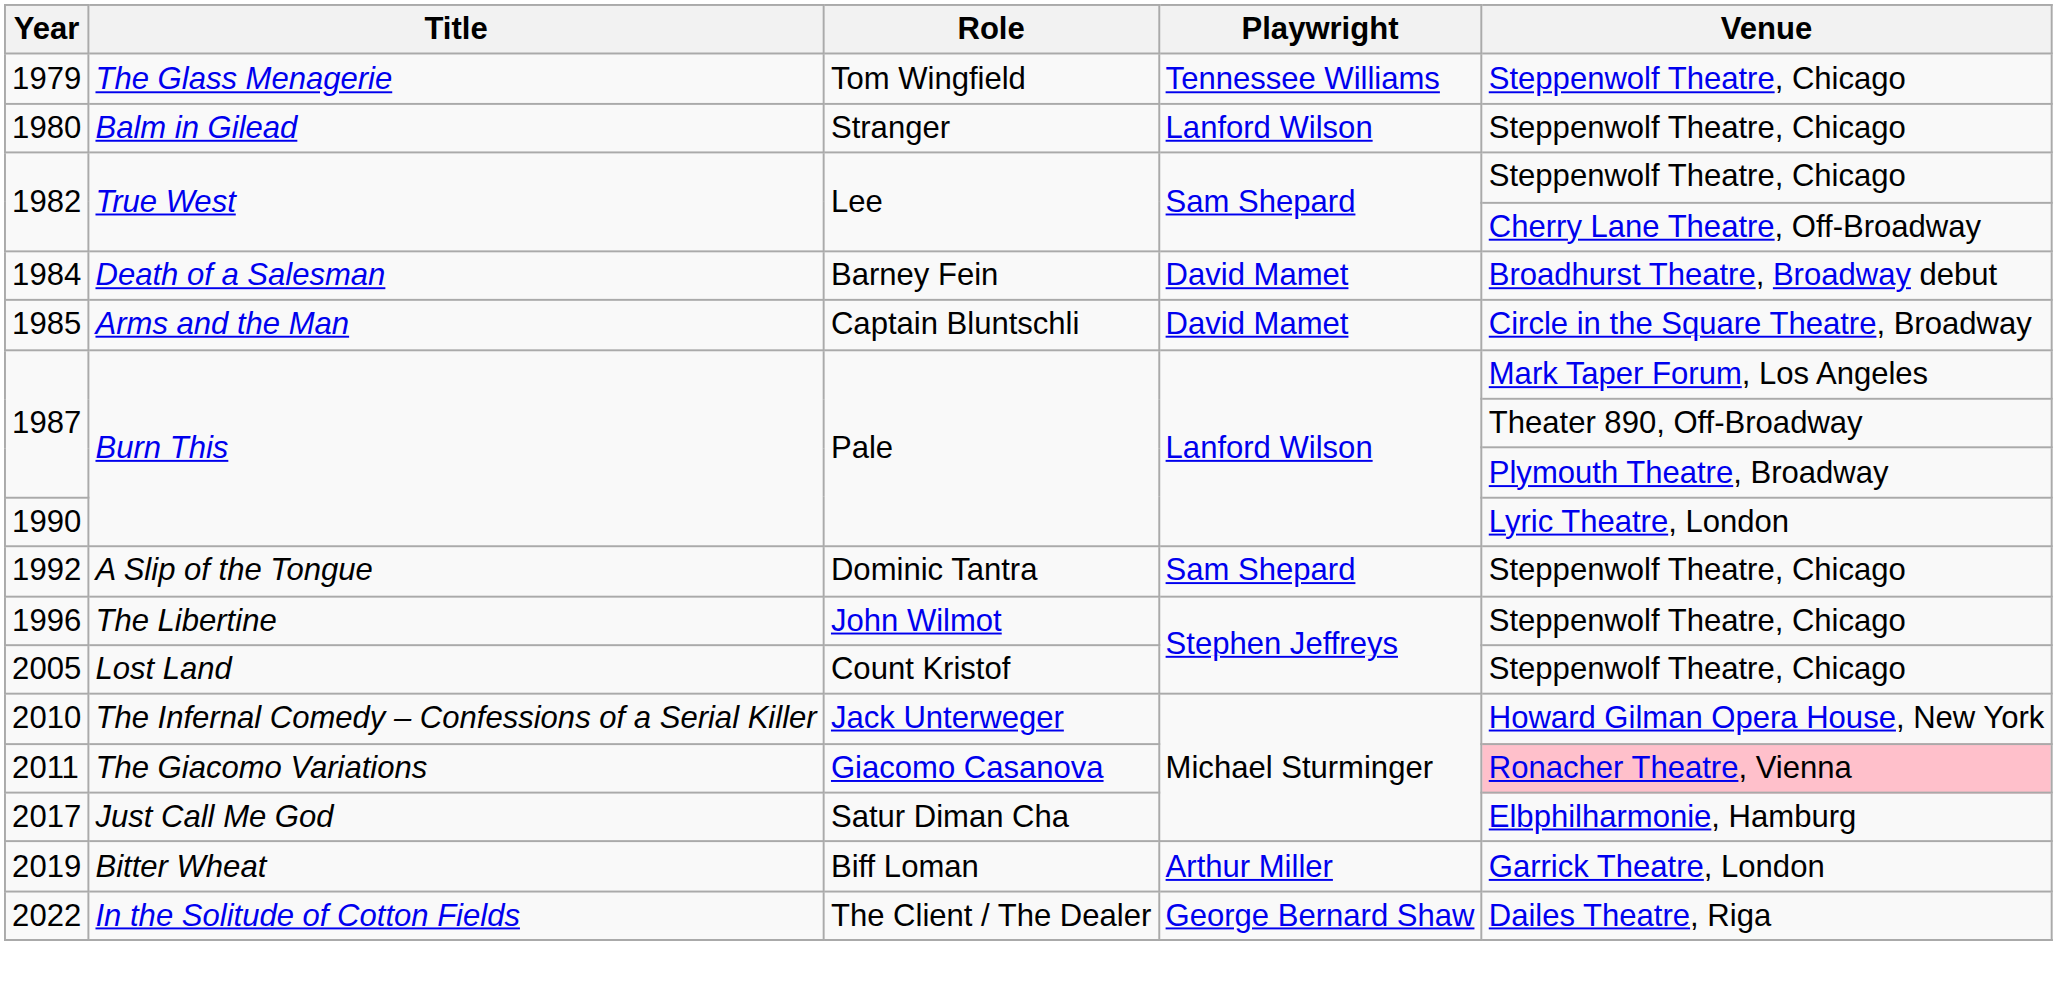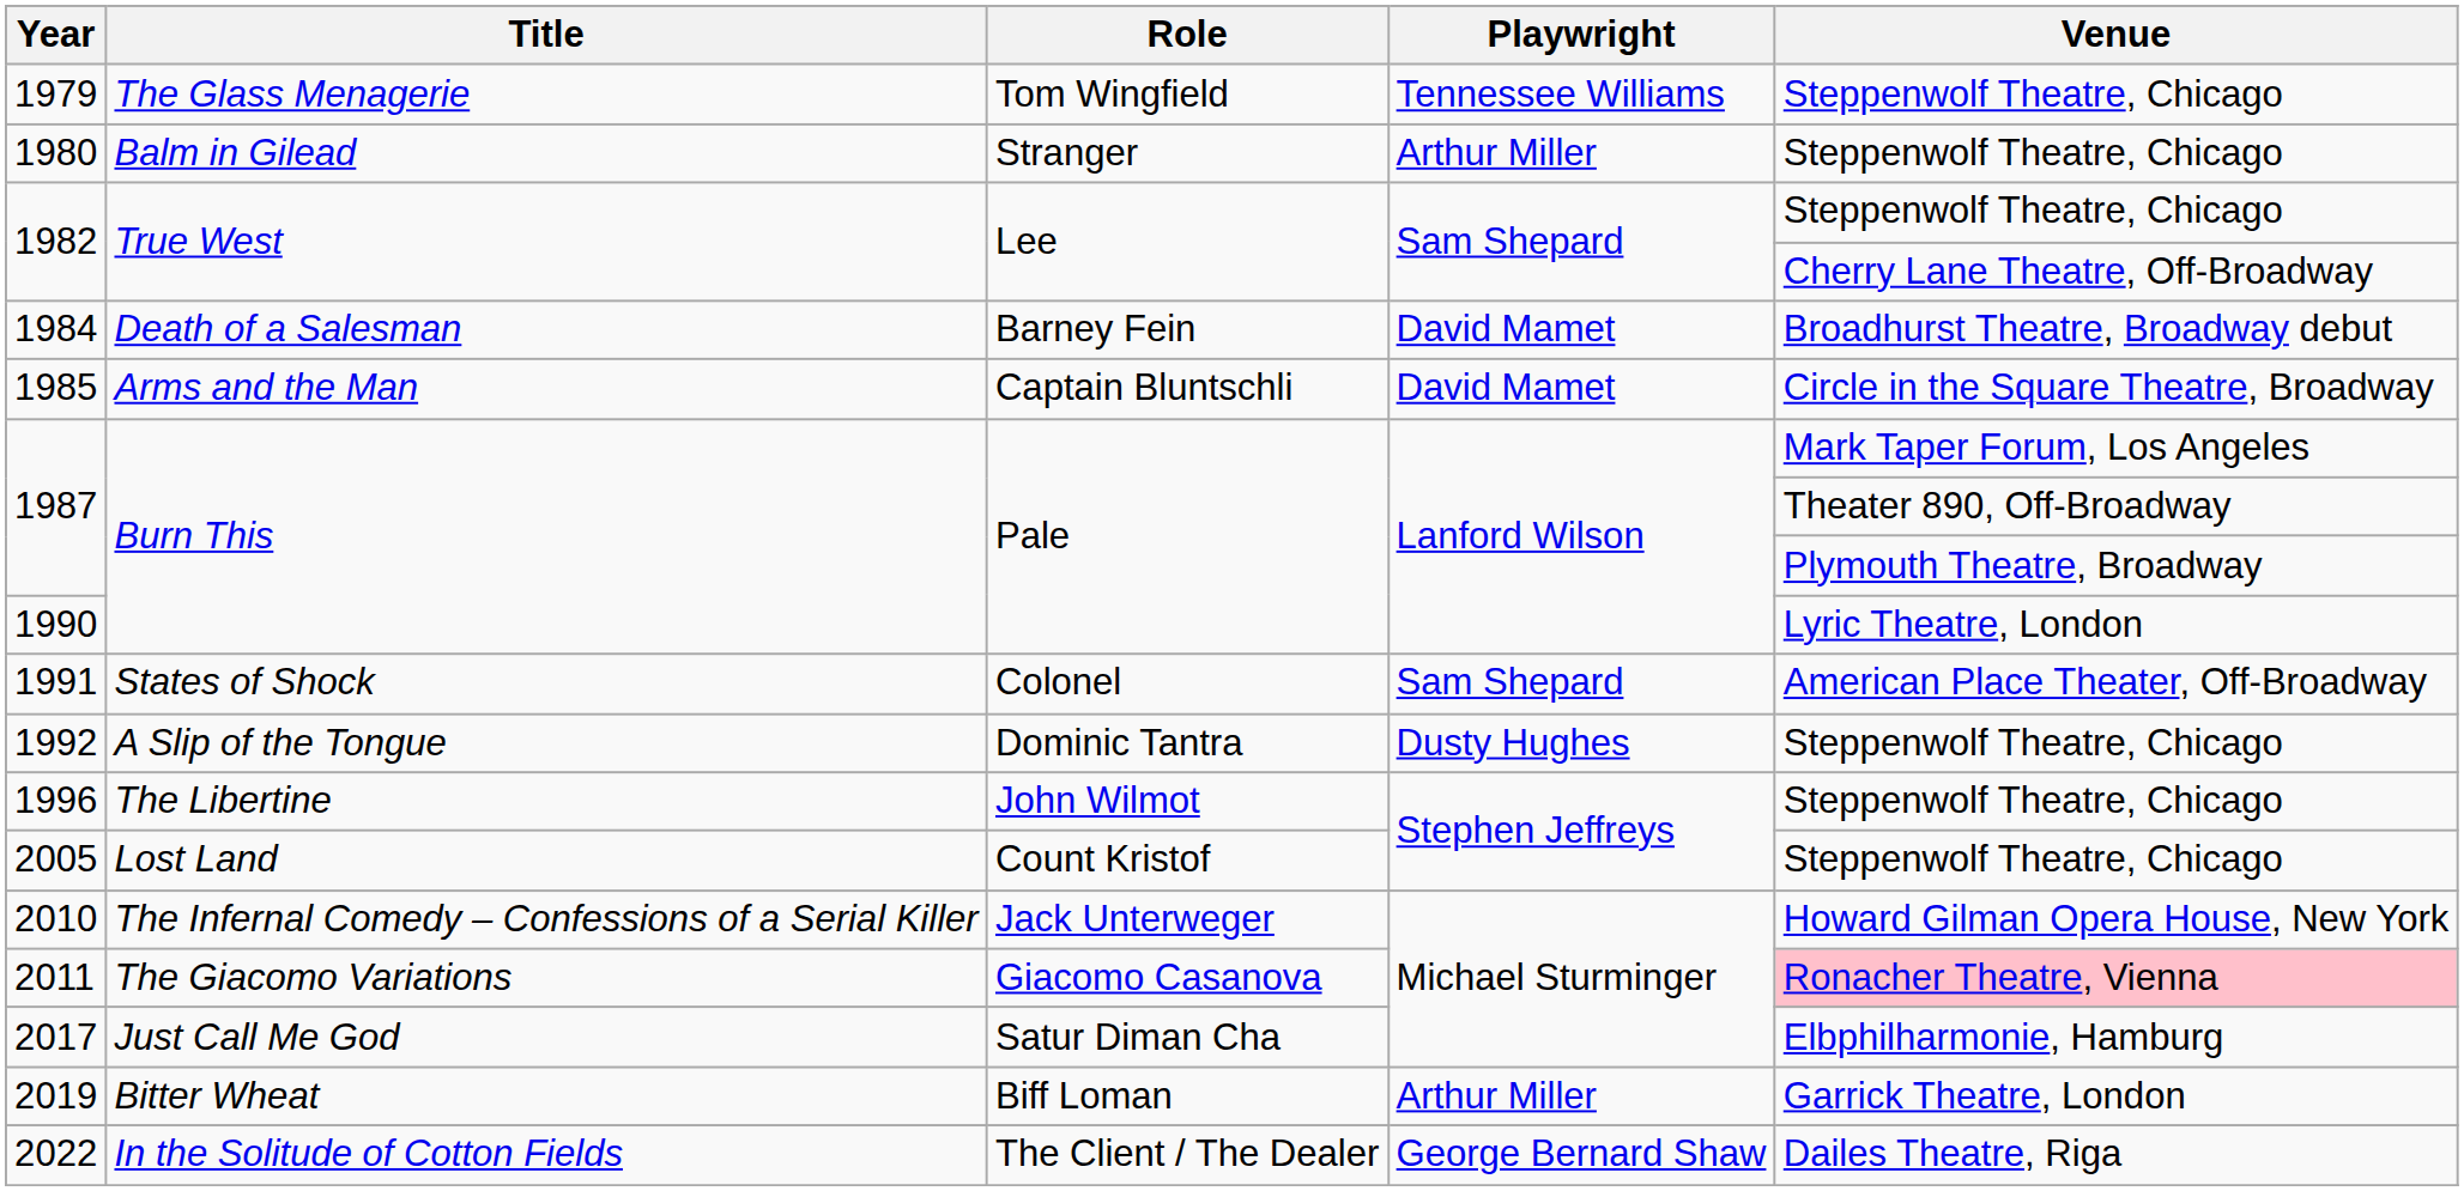1980 | Playwright: Lanford Wilson -> Arthur Miller
+ row: 1991 | States of Shock | Colonel | Sam Shepard | American Place Theater, Off-Broadway
1992 | Playwright: Sam Shepard -> Dusty Hughes
